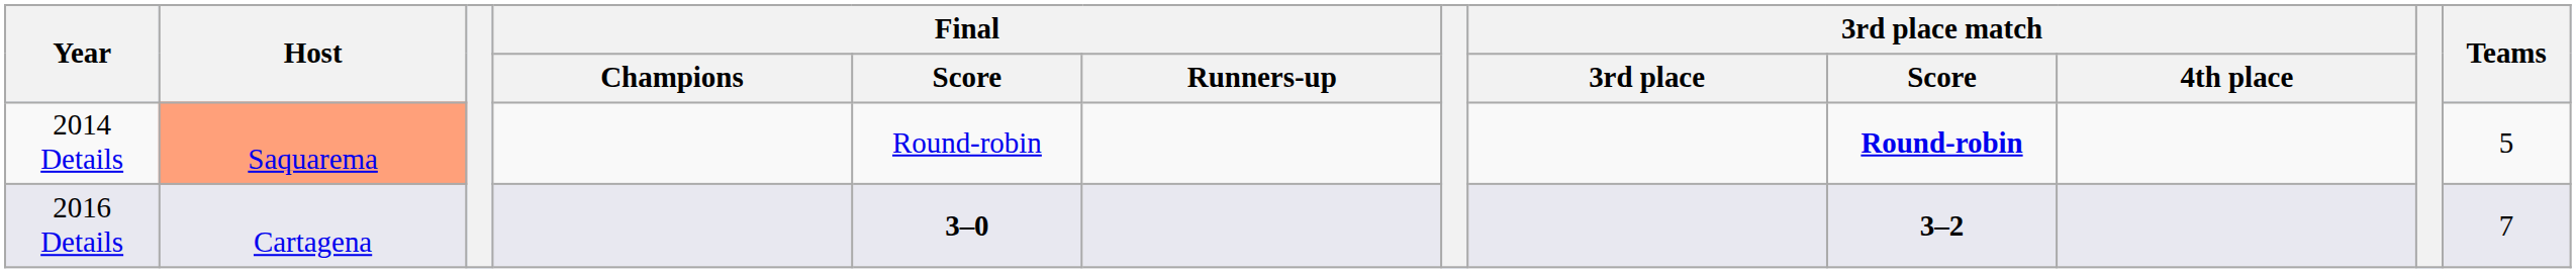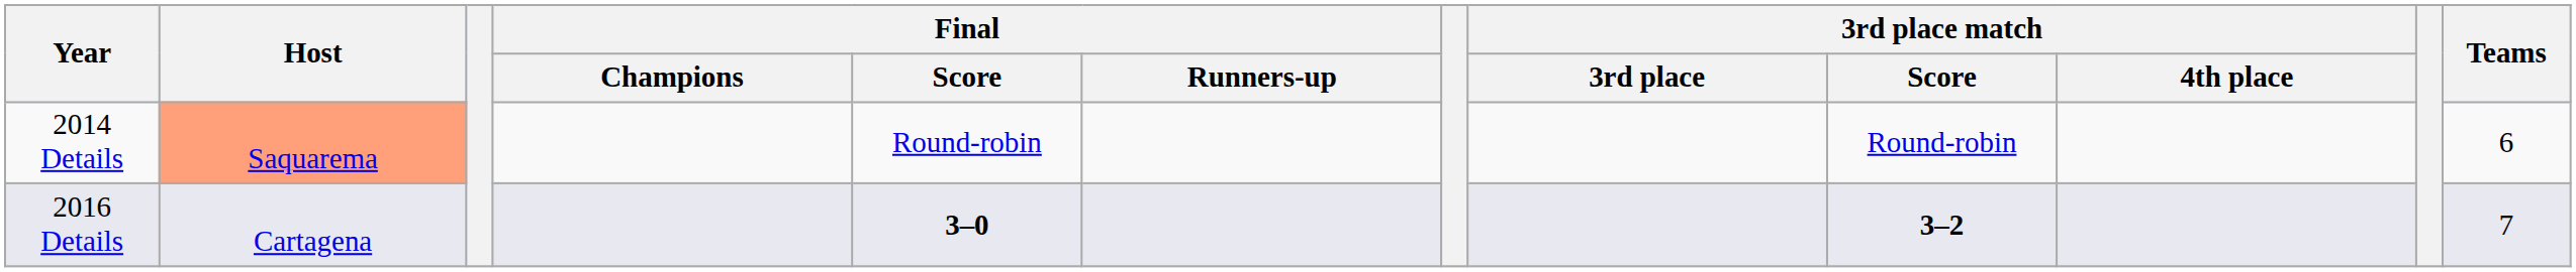2014 Details | 3rd place match / Score: bold -> normal
2014 Details | Teams: 5 -> 6
